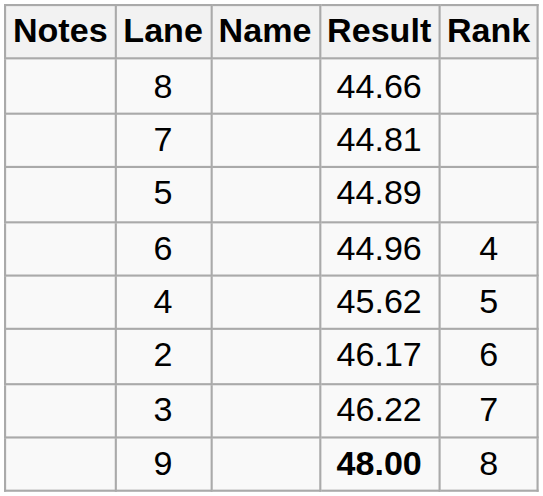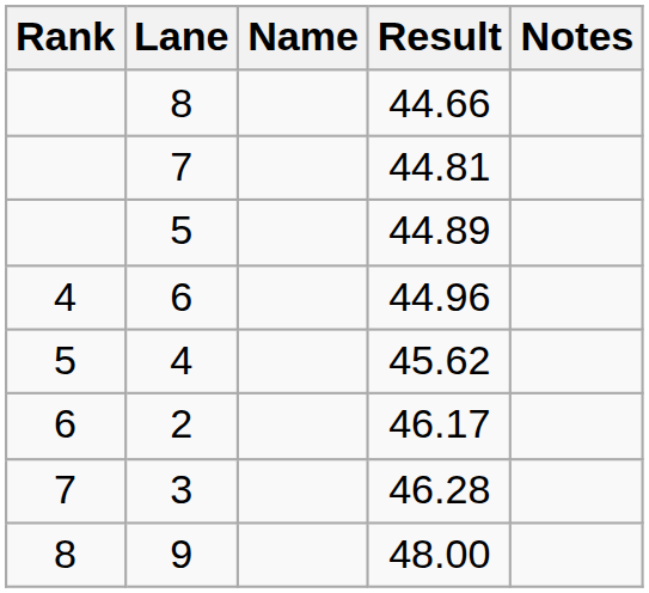columns swapped: Rank <-> Notes
3 | Result: 46.22 -> 46.28
9 | Result: bold -> normal
